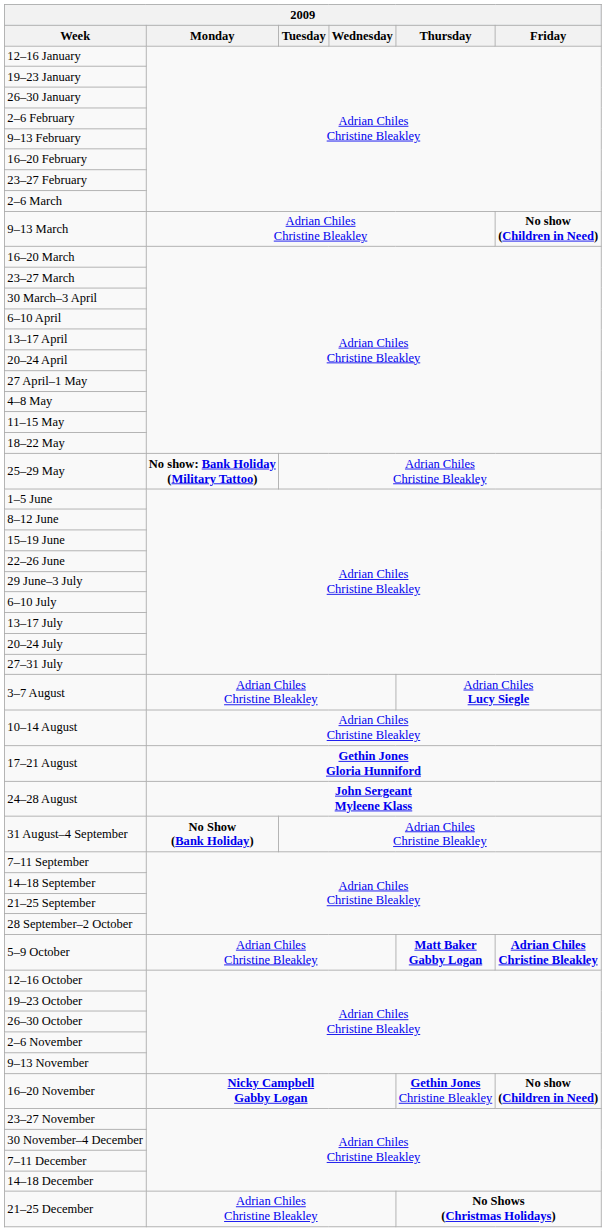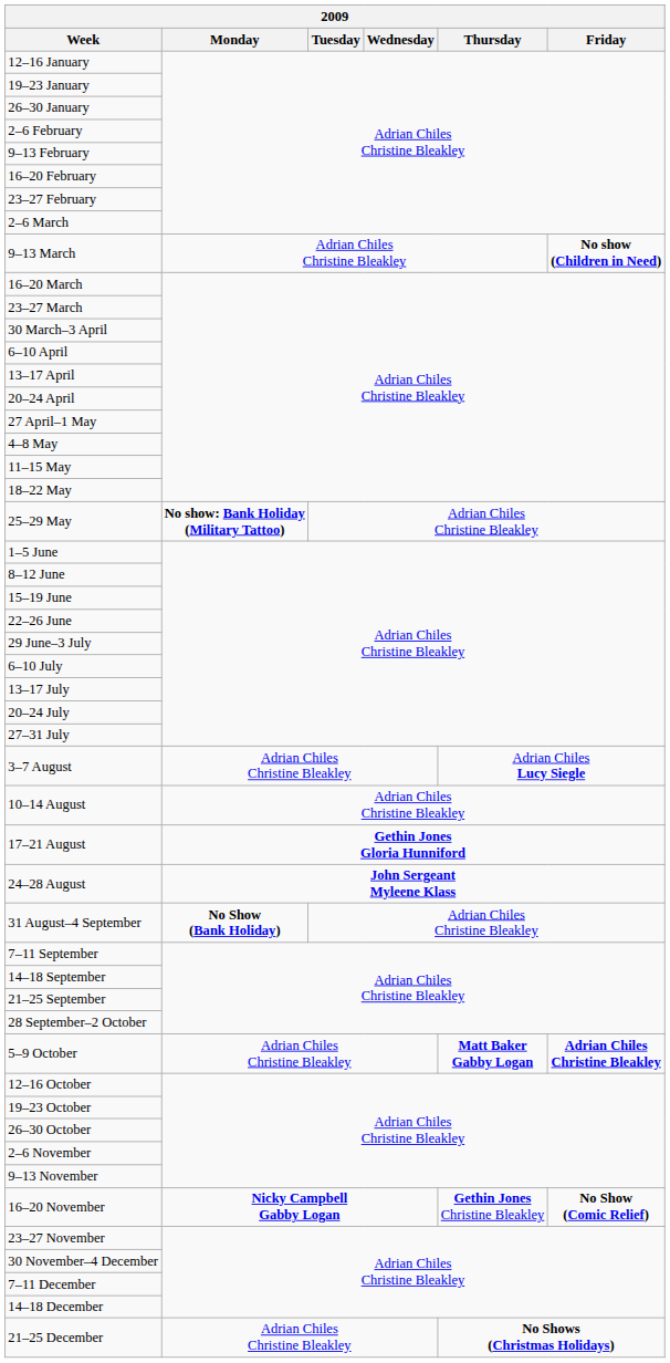16–20 November | Friday: No show (Children in Need) -> No Show (Comic Relief)
